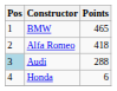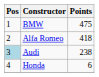BMW | Points: 465 -> 475
Audi | Points: 288 -> 238
